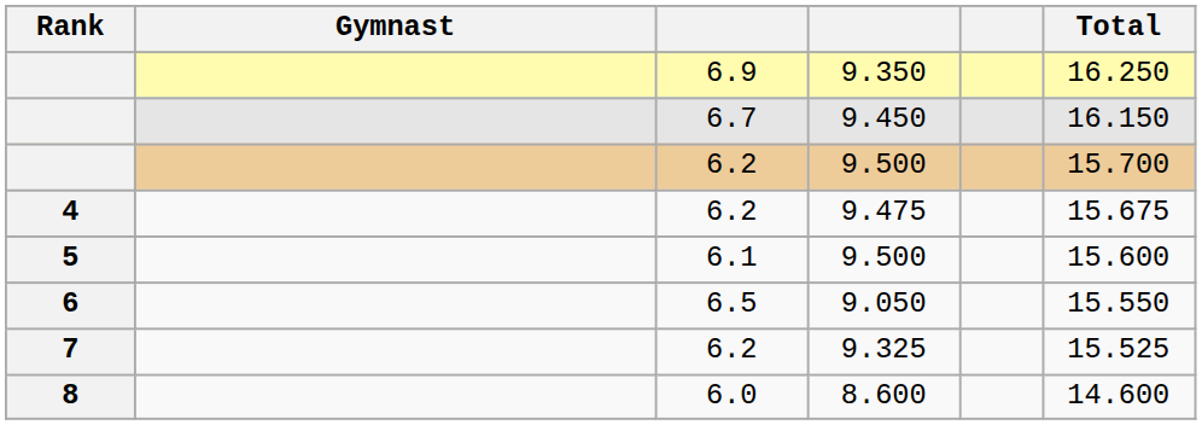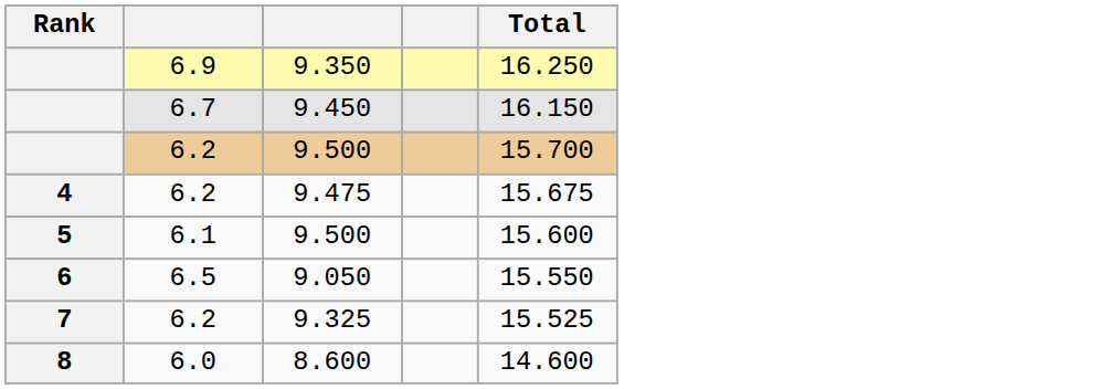- column: Gymnast
